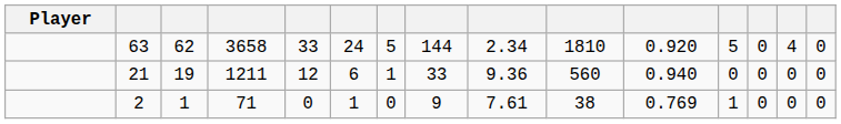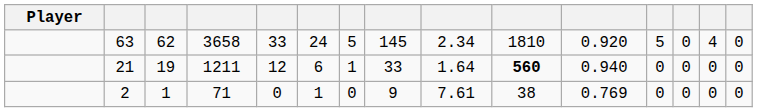63 | column 8: 144 -> 145
21 | column 9: 9.36 -> 1.64
21 | column 10: normal -> bold
2 | column 12: 1 -> 0
